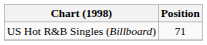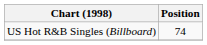US Hot R&B Singles (Billboard) | Position: 71 -> 74
